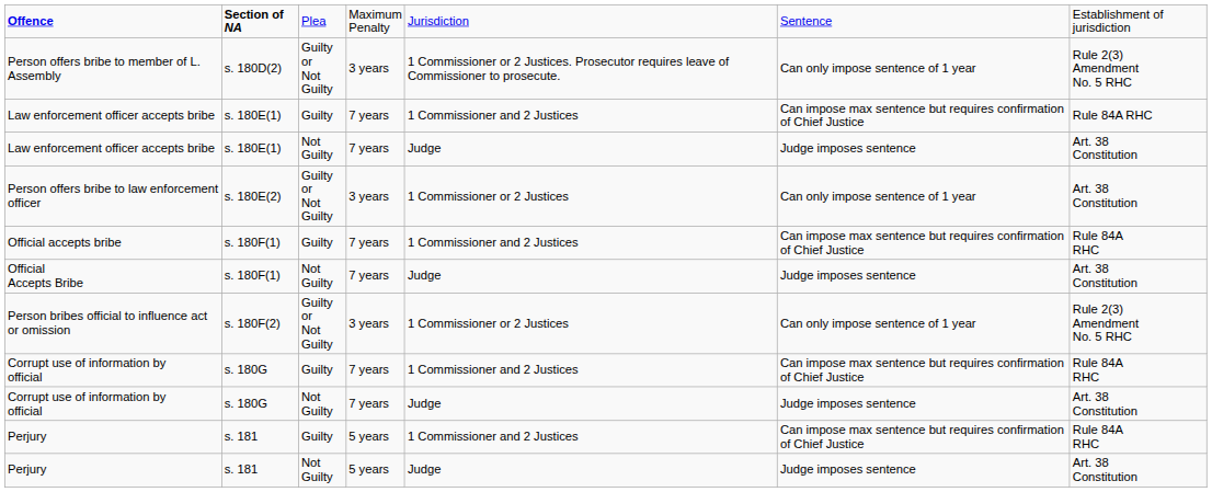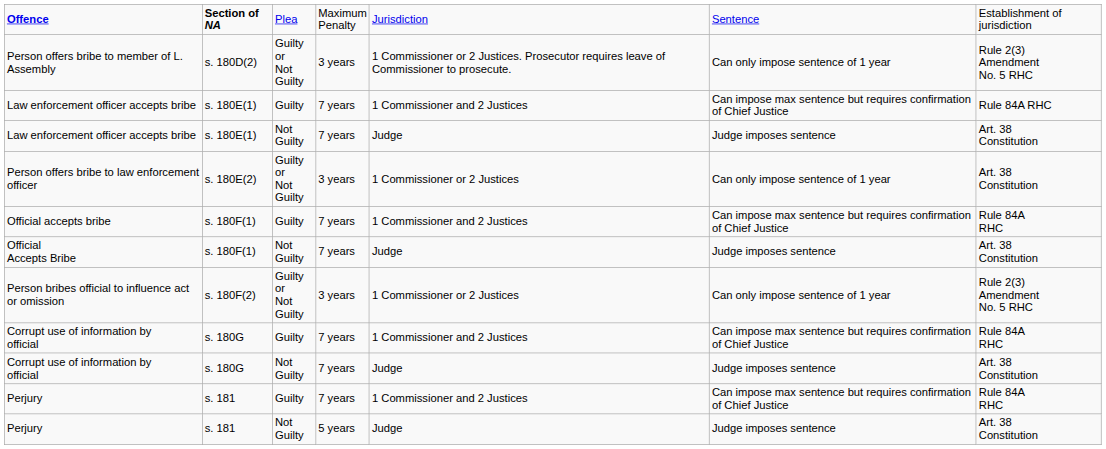Perjury / Guilty | column 4: 5 years -> 7 years
